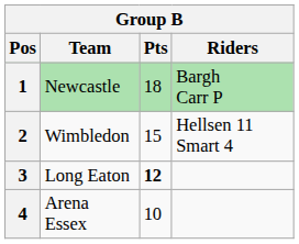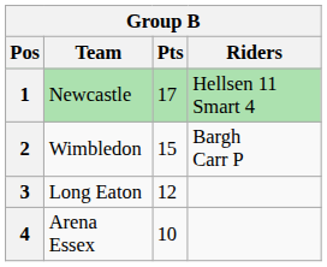1 | Pts: 18 -> 17
1 | Riders: Bargh Carr P -> Hellsen 11 Smart 4
2 | Riders: Hellsen 11 Smart 4 -> Bargh Carr P
3 | Pts: bold -> normal
